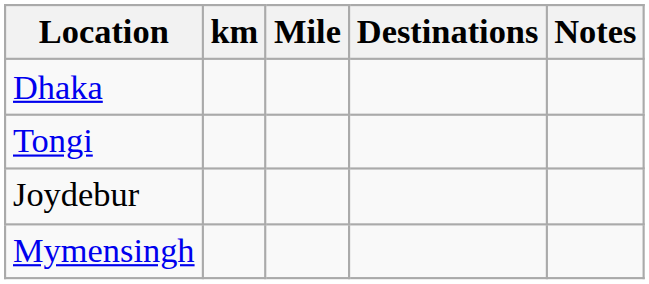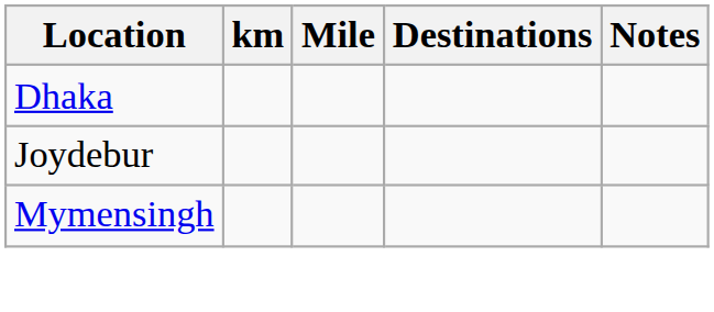- row: Tongi
